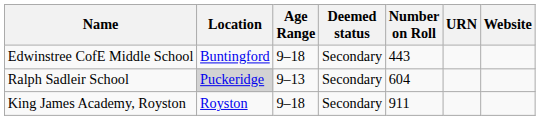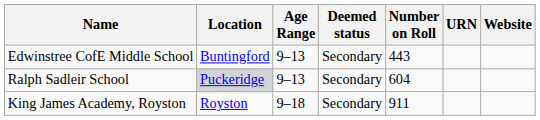Edwinstree CofE Middle School | Age Range: 9–18 -> 9–13
